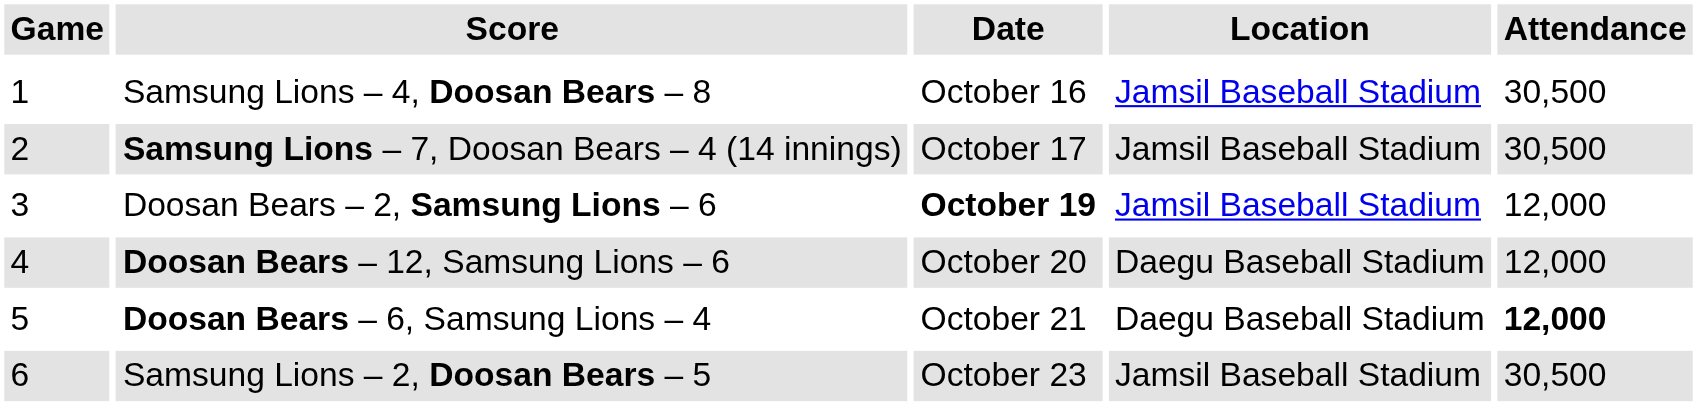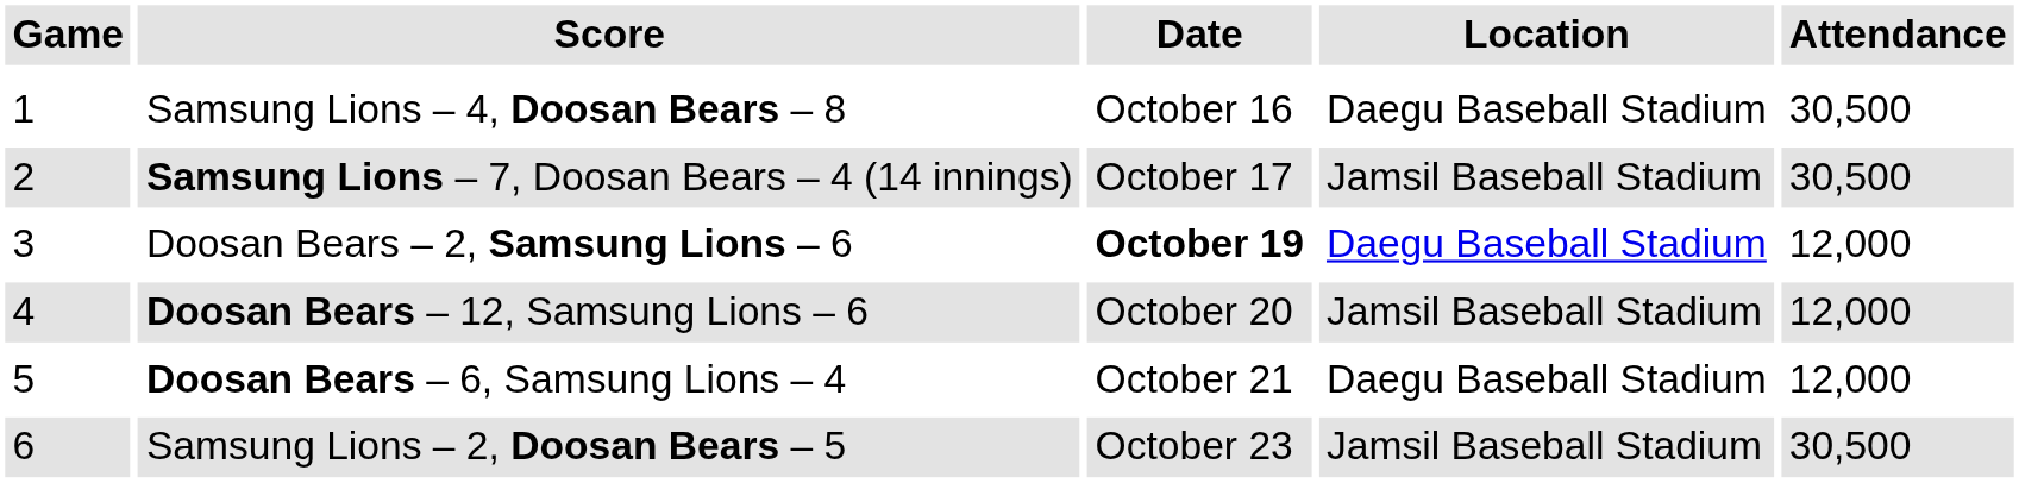Samsung Lions – 4, Doosan Bears – 8 | Location: Jamsil Baseball Stadium -> Daegu Baseball Stadium
Doosan Bears – 2, Samsung Lions – 6 | Location: Jamsil Baseball Stadium -> Daegu Baseball Stadium
Doosan Bears – 12, Samsung Lions – 6 | Location: Daegu Baseball Stadium -> Jamsil Baseball Stadium
Doosan Bears – 6, Samsung Lions – 4 | Attendance: bold -> normal
